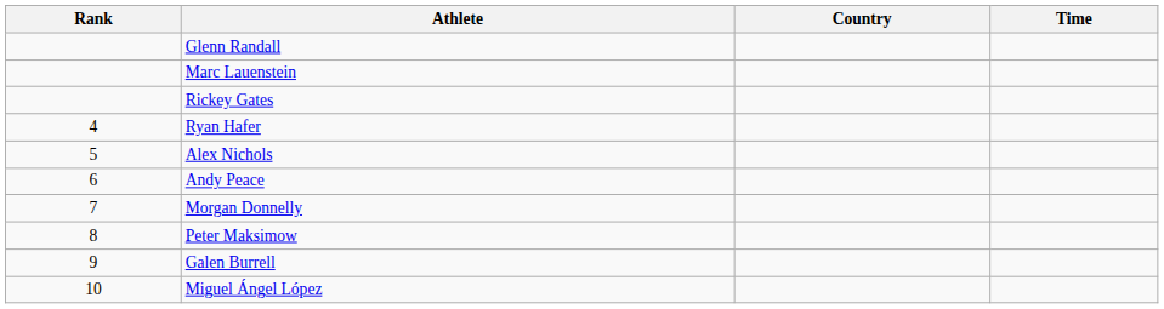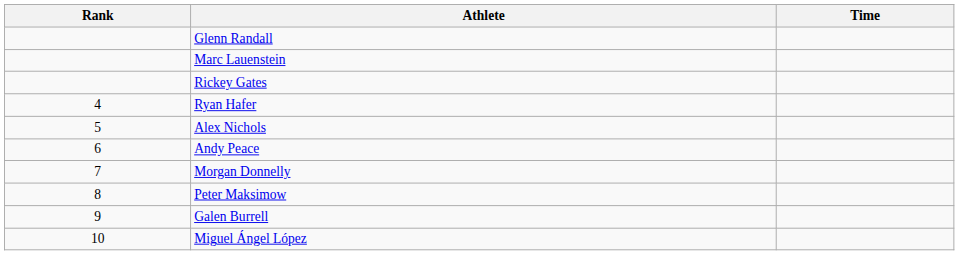- column: Country
